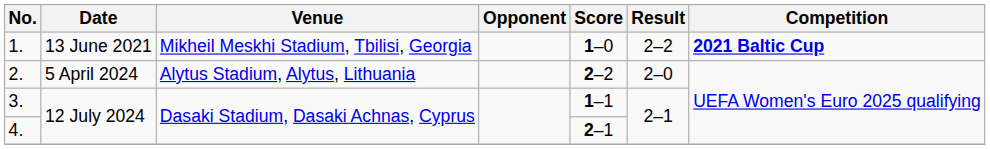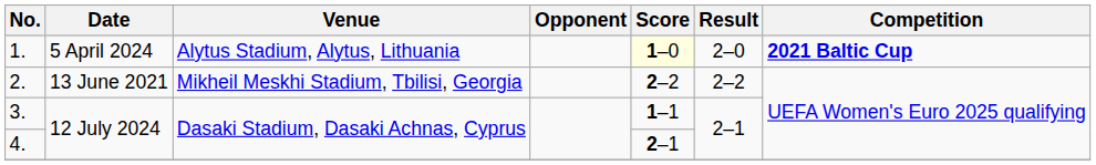1. | Date: 13 June 2021 -> 5 April 2024
1. | Venue: Mikheil Meskhi Stadium, Tbilisi, Georgia -> Alytus Stadium, Alytus, Lithuania
1. | Score: no background -> lightyellow background
1. | Result: 2–2 -> 2–0
2. | Date: 5 April 2024 -> 13 June 2021
2. | Venue: Alytus Stadium, Alytus, Lithuania -> Mikheil Meskhi Stadium, Tbilisi, Georgia
2. | Result: 2–0 -> 2–2
